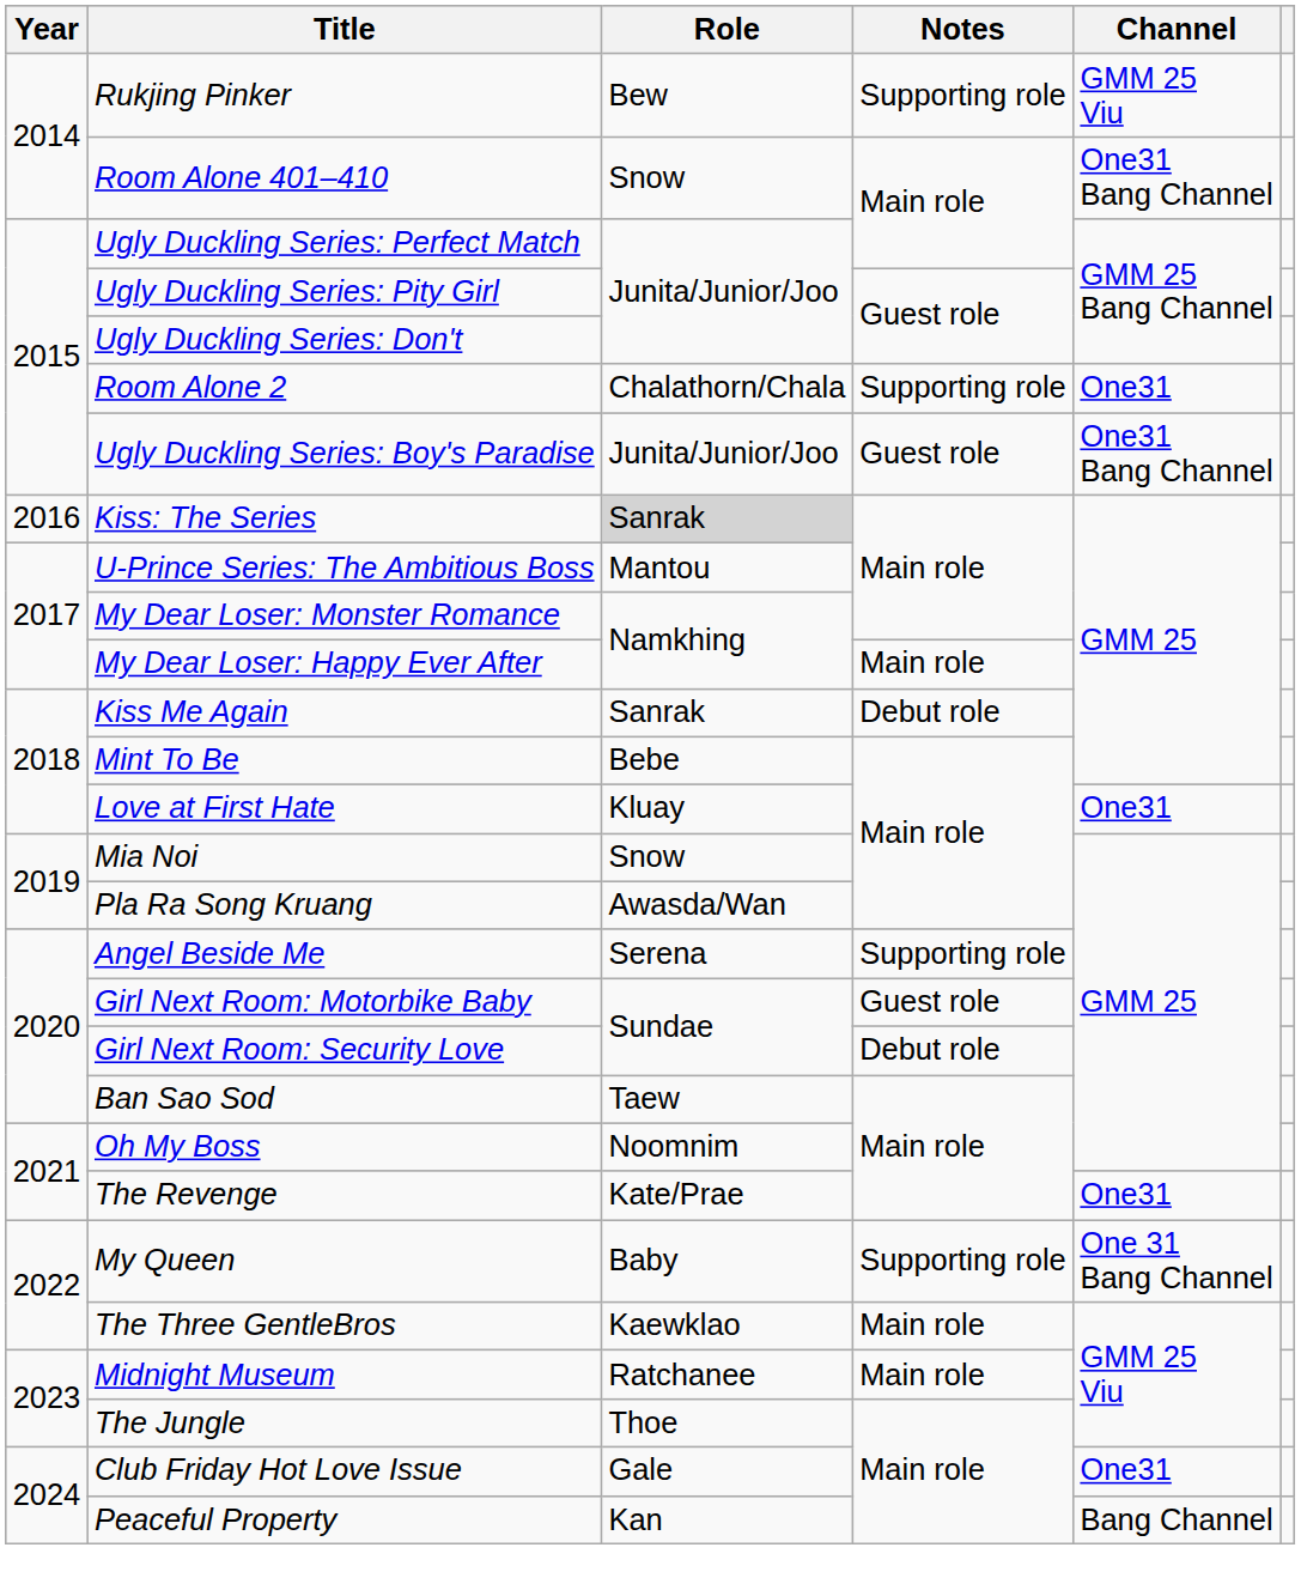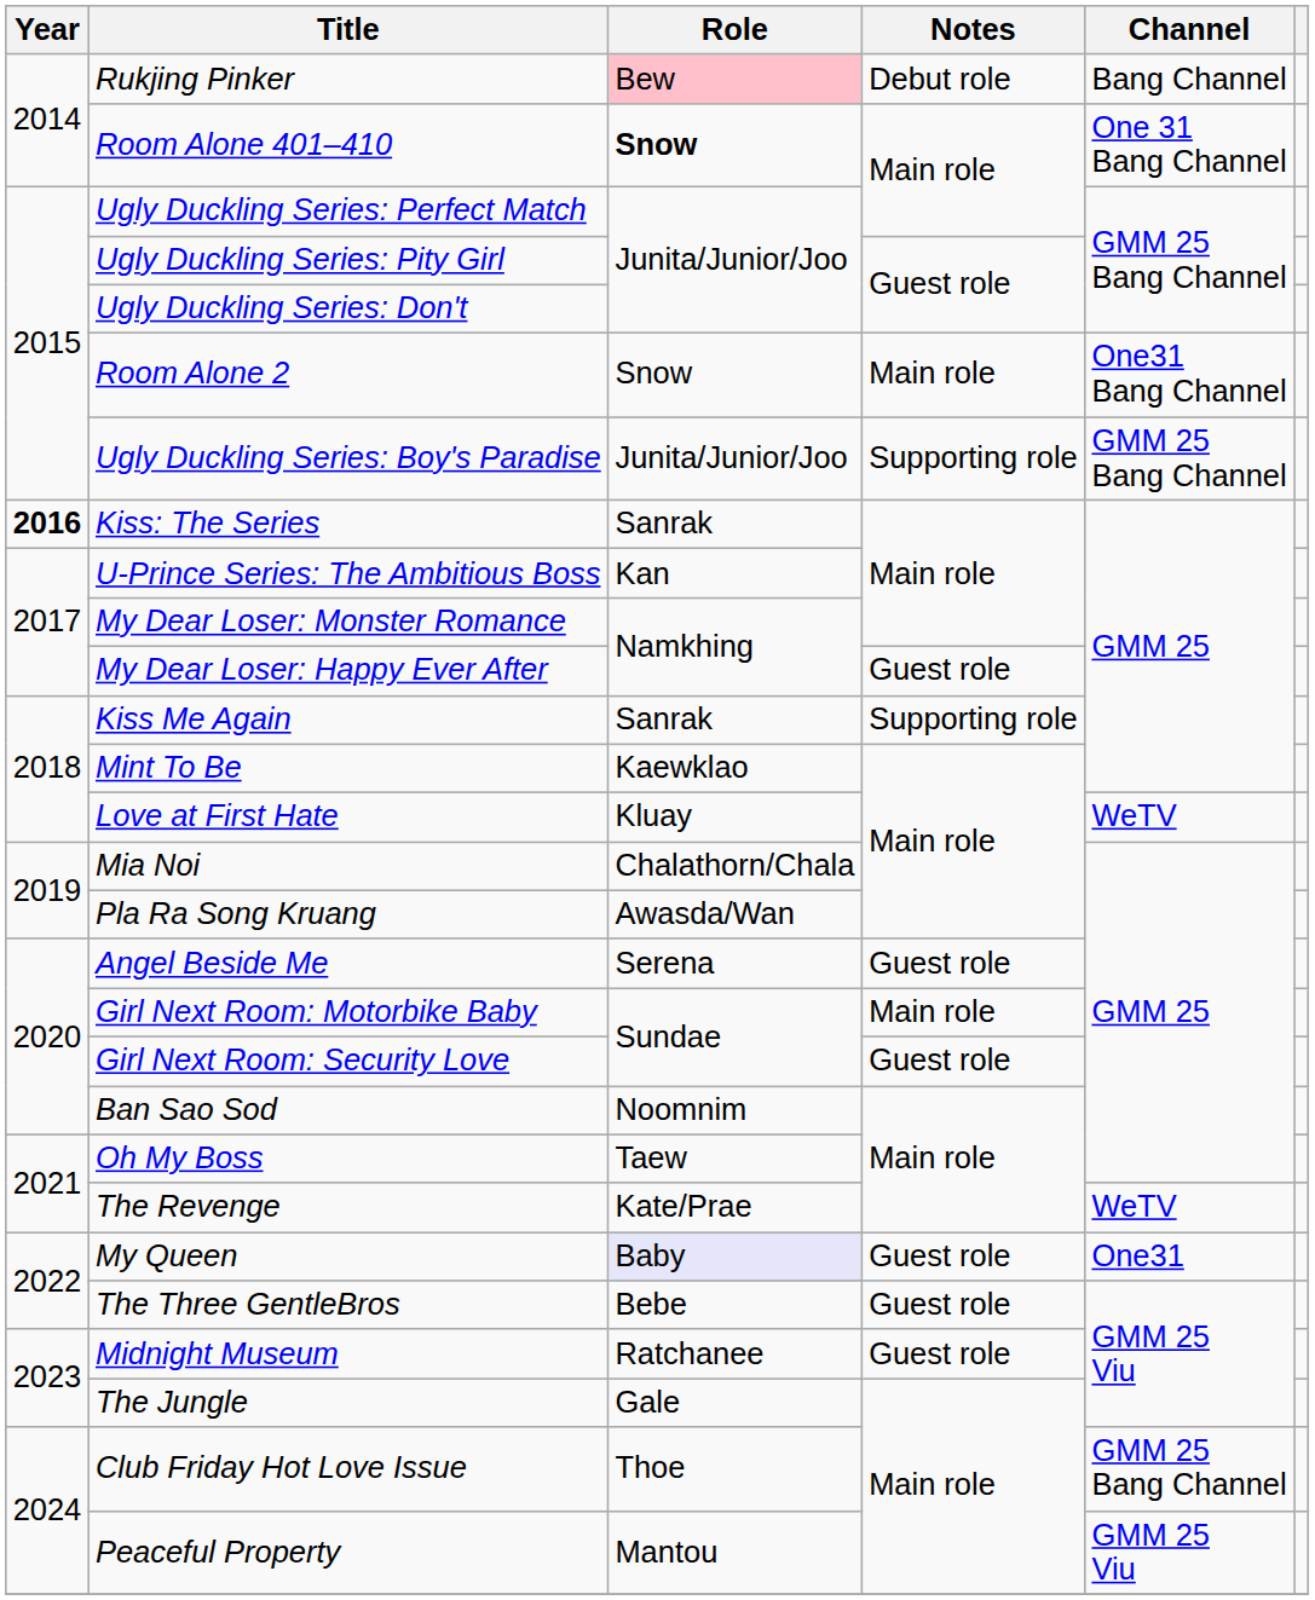Rukjing Pinker | Role: no background -> pink background
Rukjing Pinker | Notes: Supporting role -> Debut role
Rukjing Pinker | Channel: GMM 25 Viu -> Bang Channel
Room Alone 401–410 | Role: normal -> bold
Room Alone 401–410 | Channel: One31 Bang Channel -> One 31 Bang Channel
Room Alone 2 | Role: Chalathorn/Chala -> Snow
Room Alone 2 | Notes: Supporting role -> Main role
Room Alone 2 | Channel: One31 -> One31 Bang Channel
Ugly Duckling Series: Boy's Paradise | Notes: Guest role -> Supporting role
Ugly Duckling Series: Boy's Paradise | Channel: One31 Bang Channel -> GMM 25 Bang Channel
Kiss: The Series | Year: normal -> bold
Kiss: The Series | Role: lightgrey background -> no background
U-Prince Series: The Ambitious Boss | Role: Mantou -> Kan
My Dear Loser: Happy Ever After | Notes: Main role -> Guest role
Kiss Me Again | Notes: Debut role -> Supporting role
Mint To Be | Role: Bebe -> Kaewklao
Love at First Hate | Channel: One31 -> WeTV
Mia Noi | Role: Snow -> Chalathorn/Chala
Angel Beside Me | Notes: Supporting role -> Guest role
Girl Next Room: Motorbike Baby | Notes: Guest role -> Main role
Girl Next Room: Security Love | Notes: Debut role -> Guest role
Ban Sao Sod | Role: Taew -> Noomnim
Oh My Boss | Role: Noomnim -> Taew
The Revenge | Channel: One31 -> WeTV
My Queen | Role: no background -> lavender background
My Queen | Notes: Supporting role -> Guest role
My Queen | Channel: One 31 Bang Channel -> One31
The Three GentleBros | Role: Kaewklao -> Bebe
The Three GentleBros | Notes: Main role -> Guest role
Midnight Museum | Notes: Main role -> Guest role
The Jungle | Role: Thoe -> Gale
Club Friday Hot Love Issue | Role: Gale -> Thoe
Club Friday Hot Love Issue | Channel: One31 -> GMM 25 Bang Channel
Peaceful Property | Role: Kan -> Mantou
Peaceful Property | Channel: Bang Channel -> GMM 25 Viu
